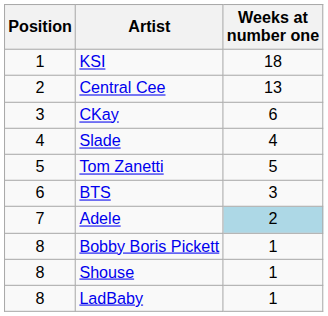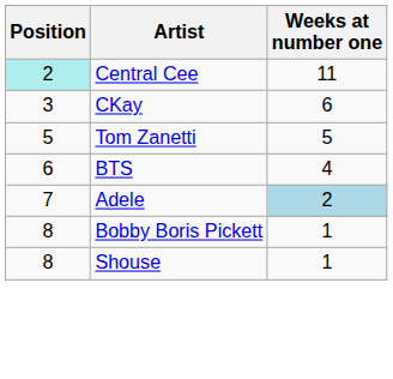- row: 1 | KSI | 18
Central Cee | Position: no background -> paleturquoise background
Central Cee | Weeks at number one: 13 -> 11
- row: 4 | Slade | 4
BTS | Weeks at number one: 3 -> 4
- row: 8 | LadBaby | 1
